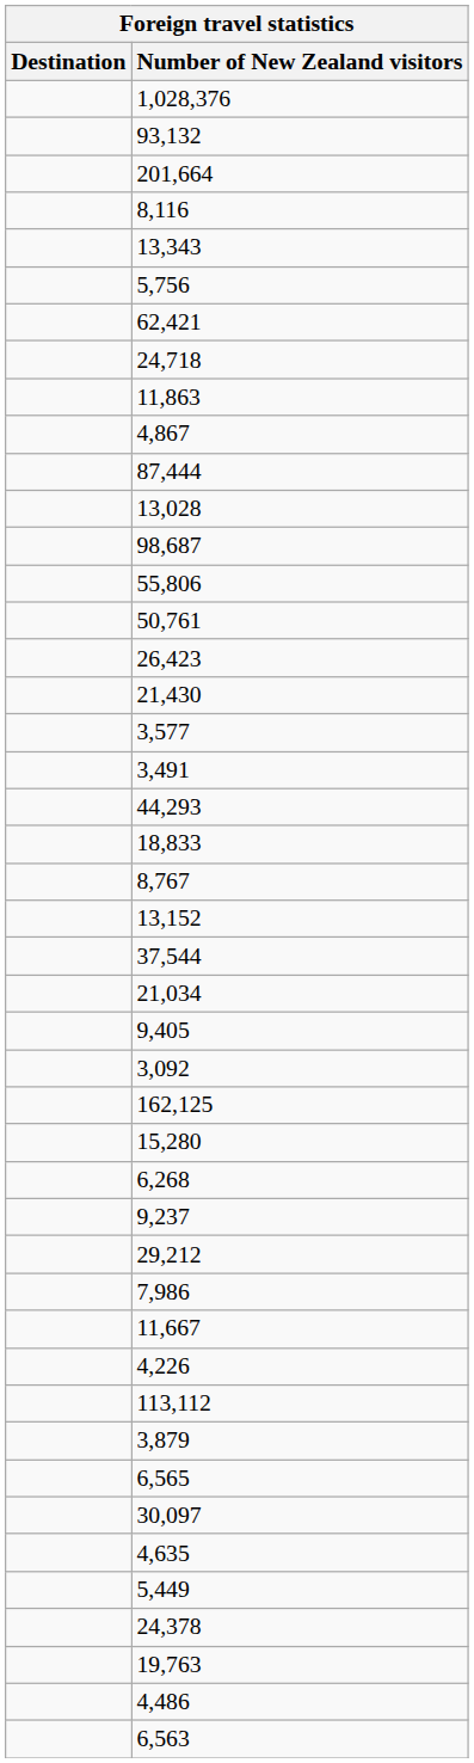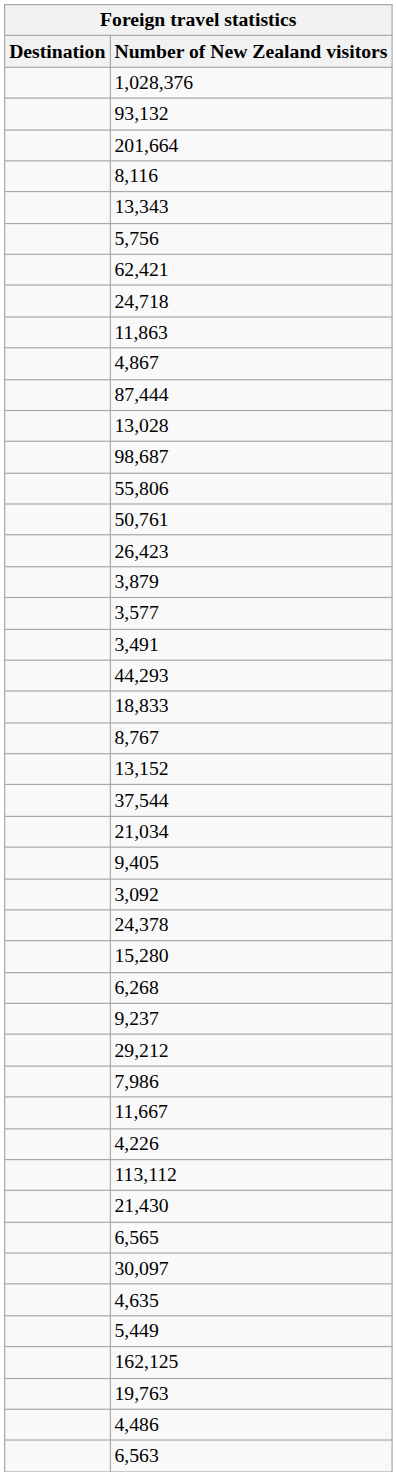rows swapped: 21,430 <-> 3,879
rows swapped: 24,378 <-> 162,125
